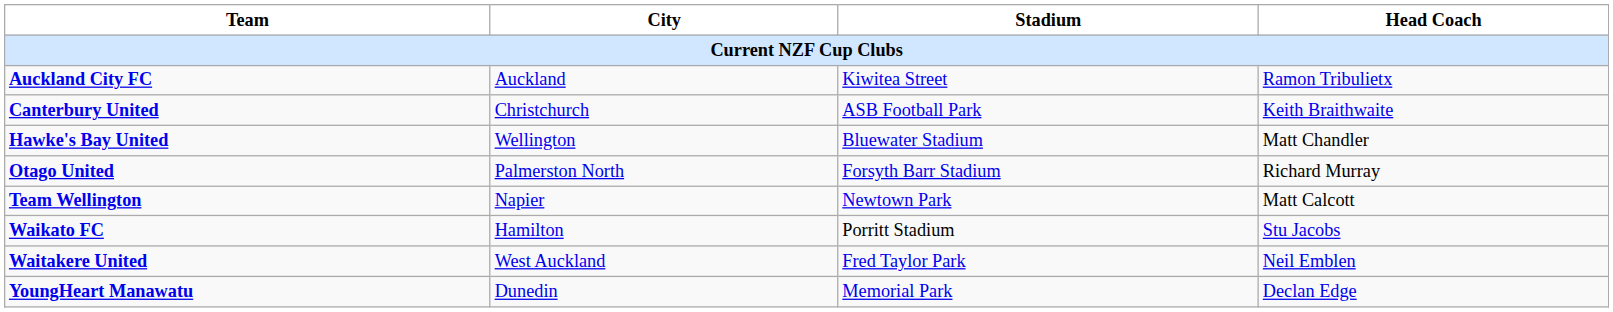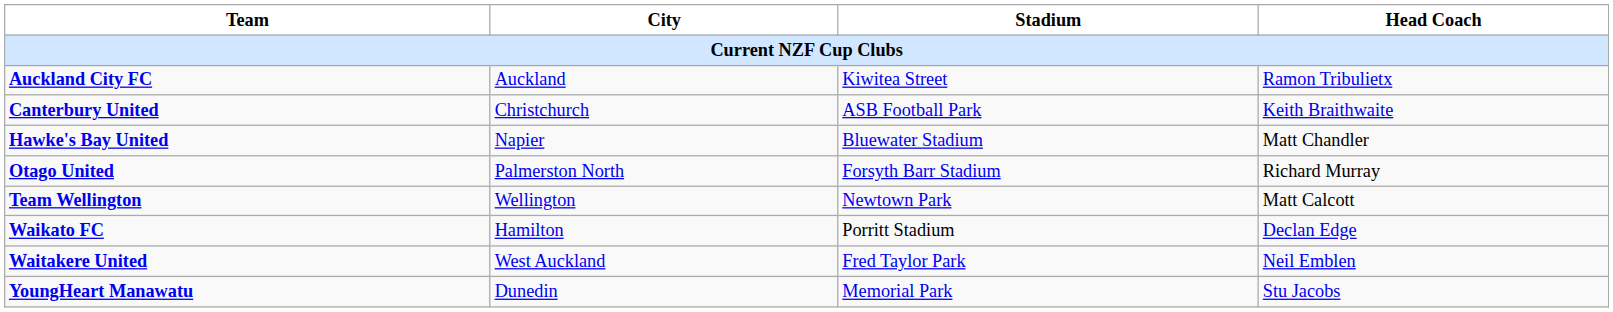Hawke's Bay United | City: Wellington -> Napier
Team Wellington | City: Napier -> Wellington
Waikato FC | Head Coach: Stu Jacobs -> Declan Edge
YoungHeart Manawatu | Head Coach: Declan Edge -> Stu Jacobs
